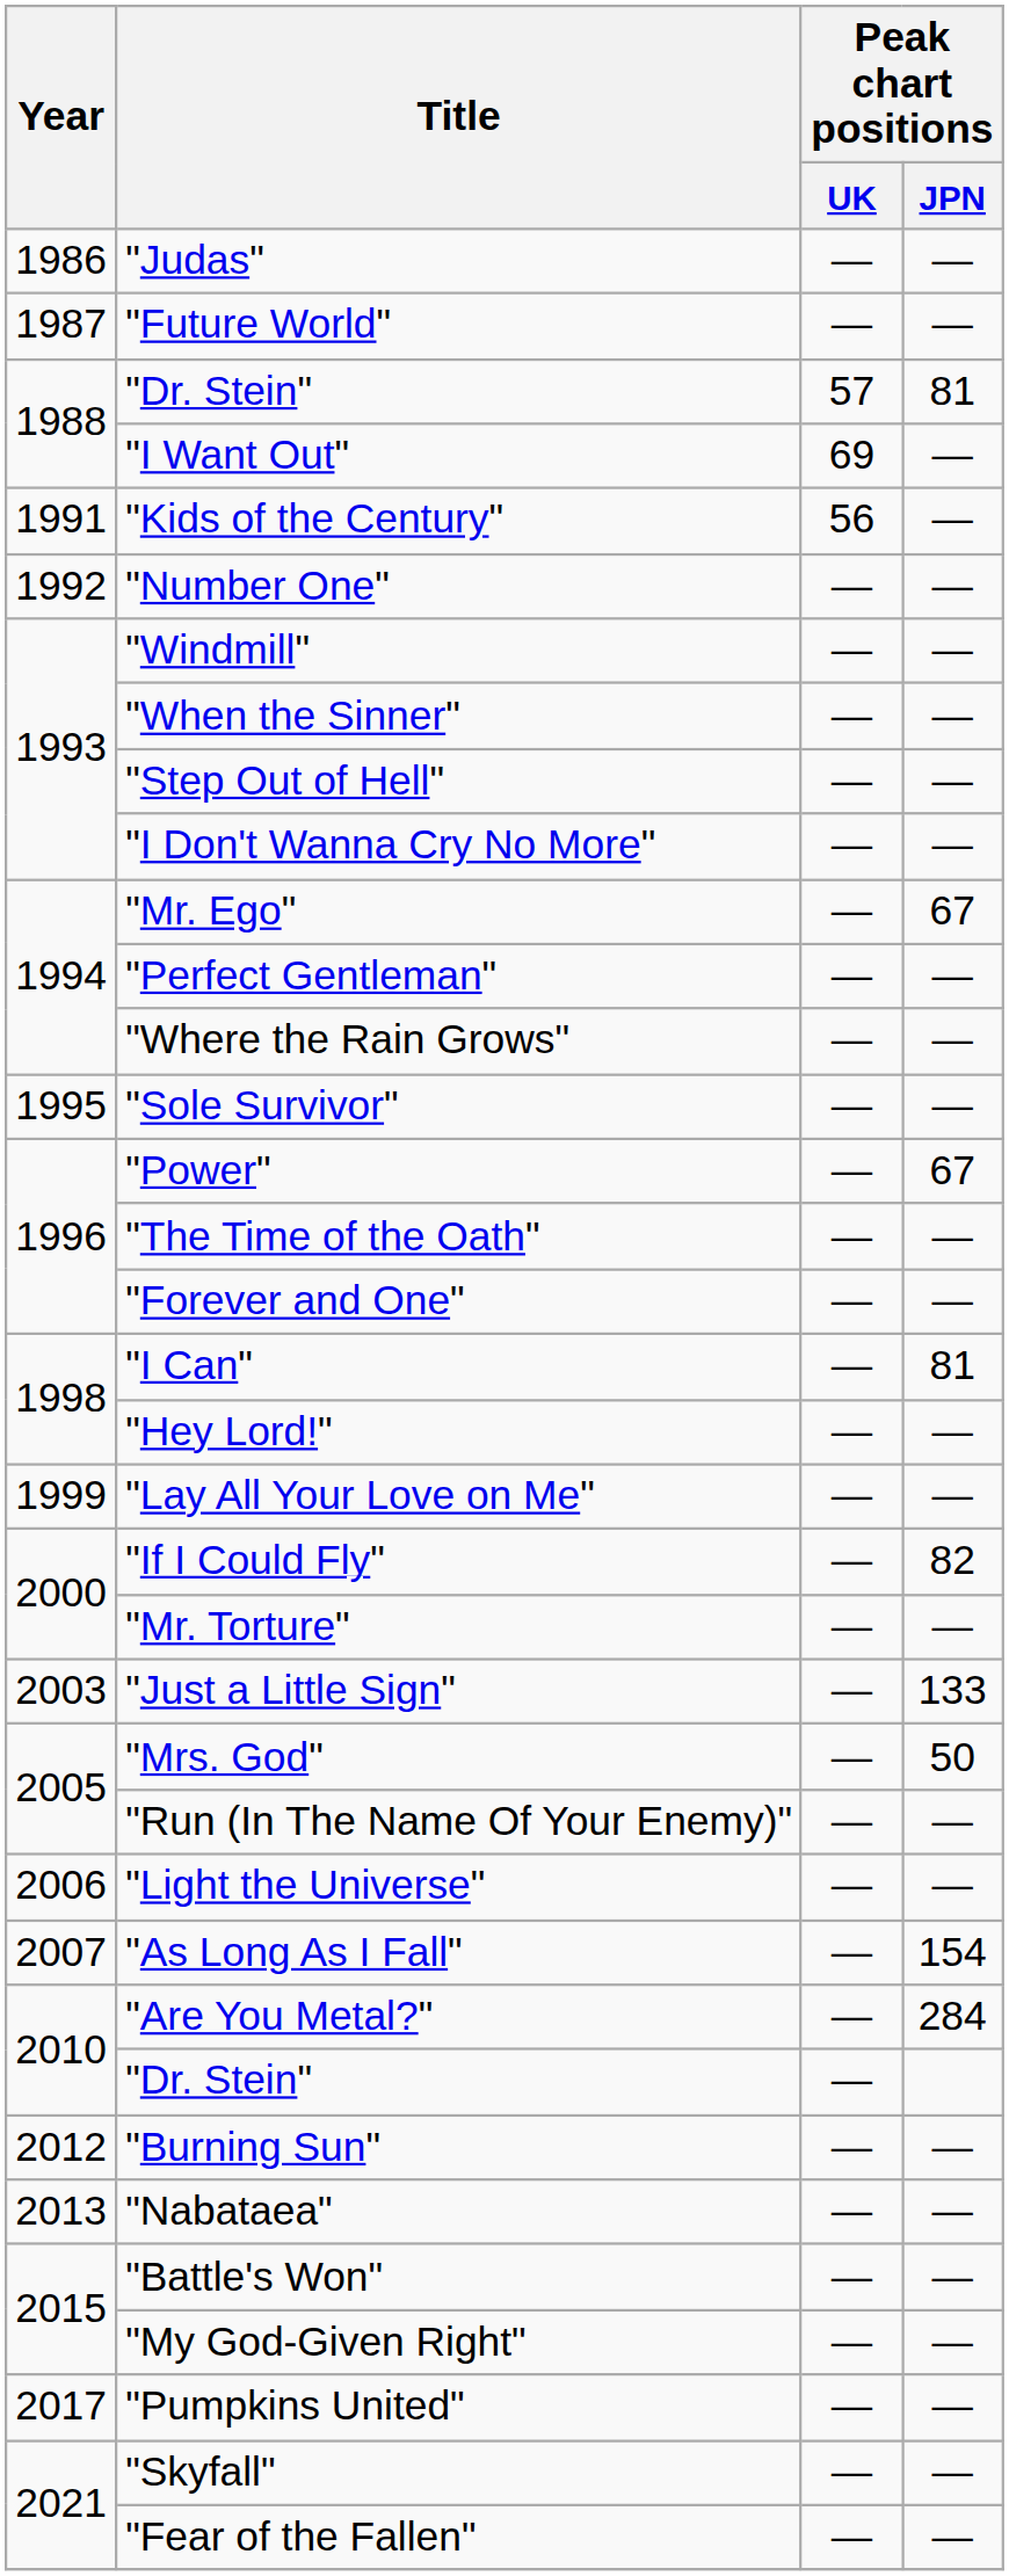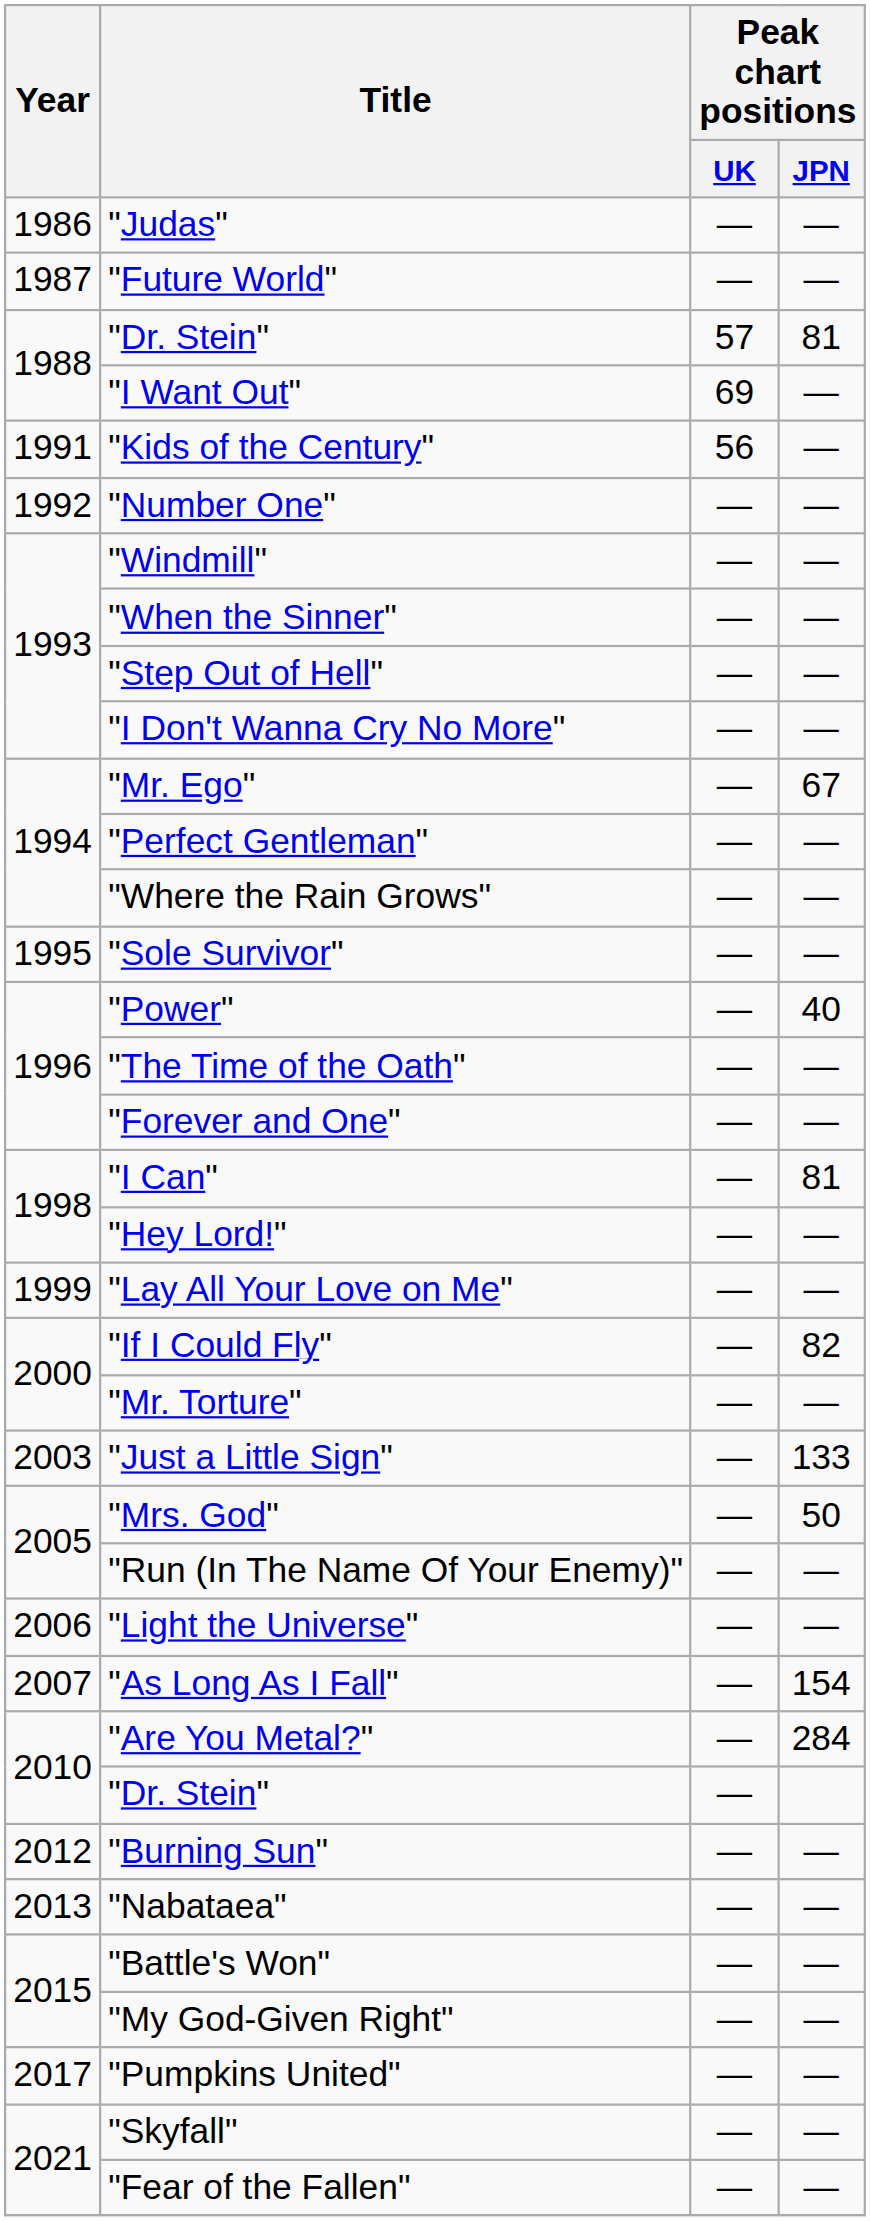"Power" | Peak chart positions / JPN: 67 -> 40
